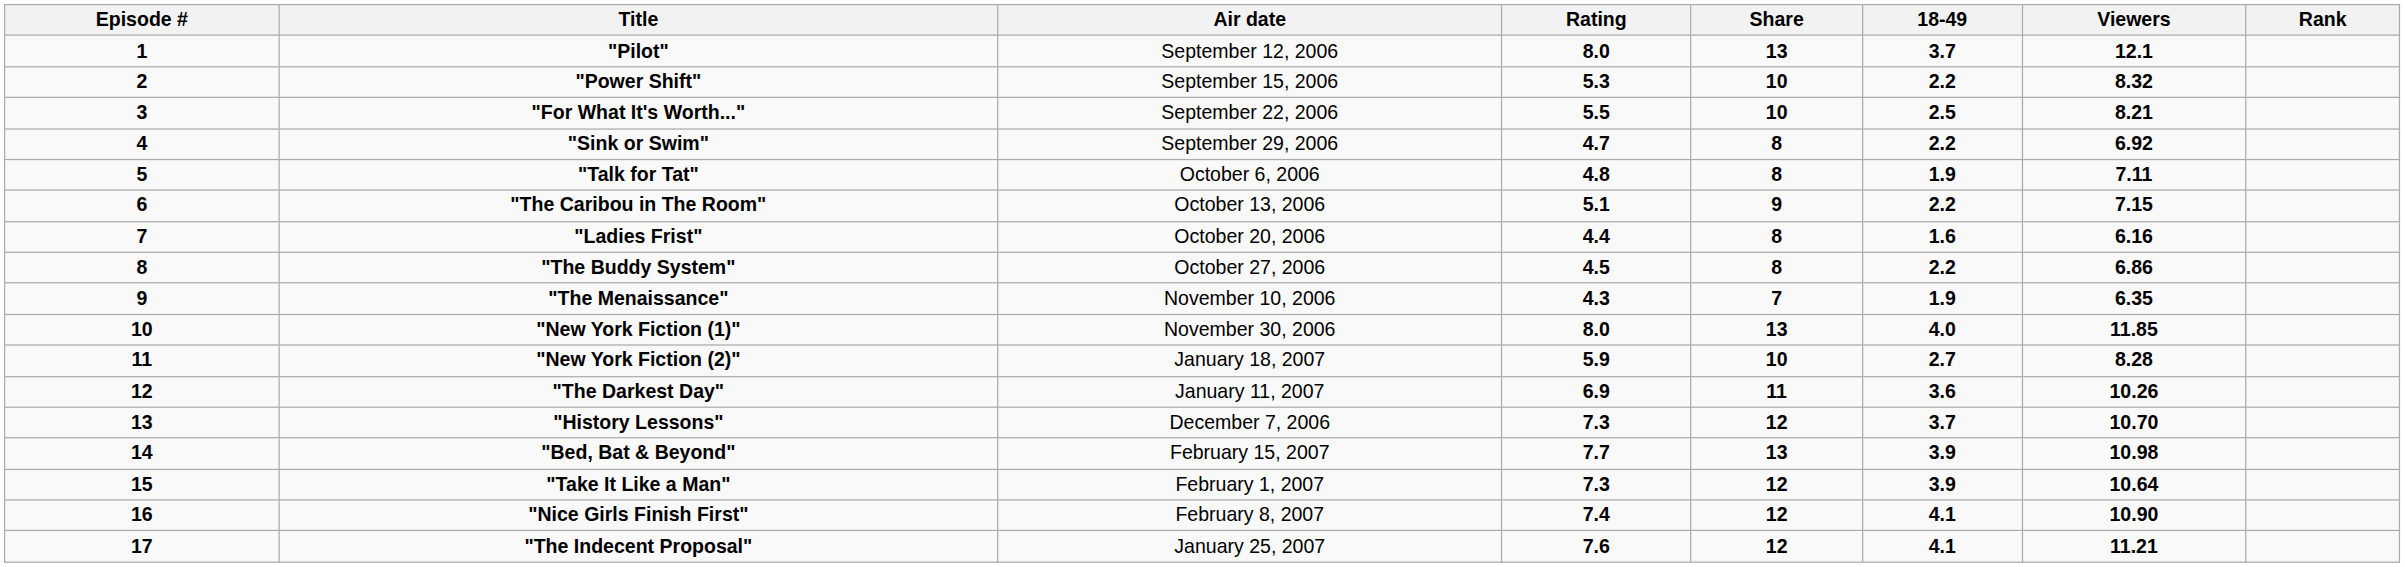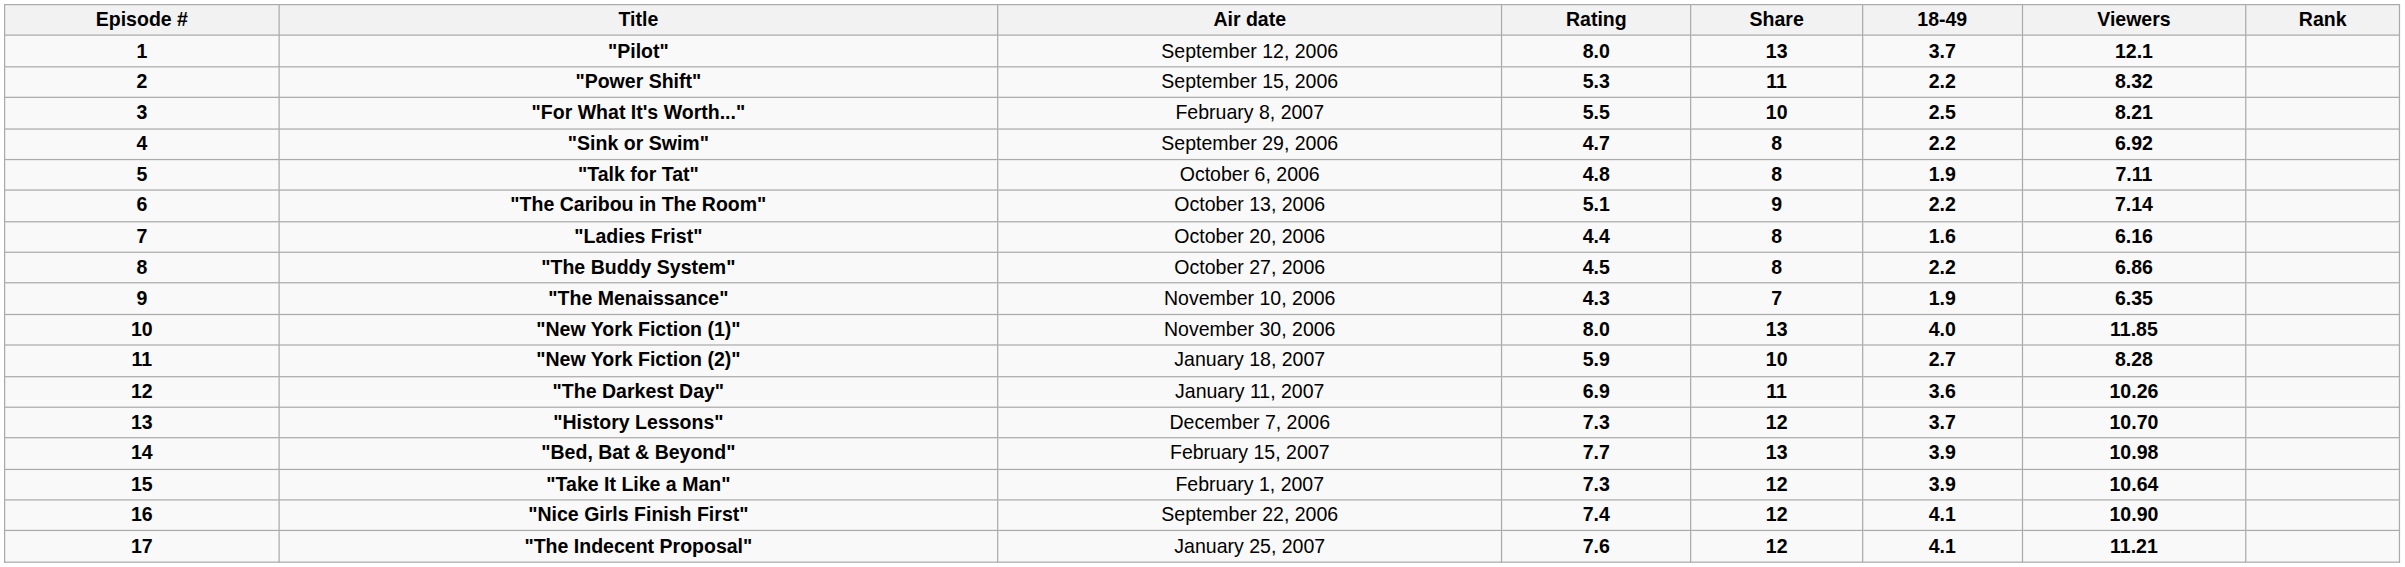"Power Shift" | Share: 10 -> 11
"For What It's Worth..." | Air date: September 22, 2006 -> February 8, 2007
"The Caribou in The Room" | Viewers: 7.15 -> 7.14
"Nice Girls Finish First" | Air date: February 8, 2007 -> September 22, 2006
